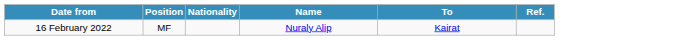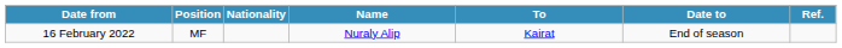+ column: Date to | End of season
